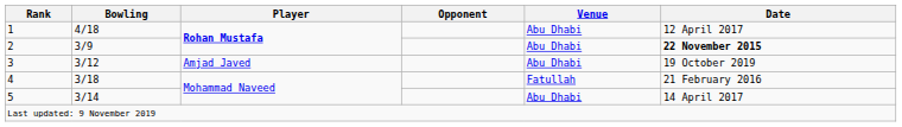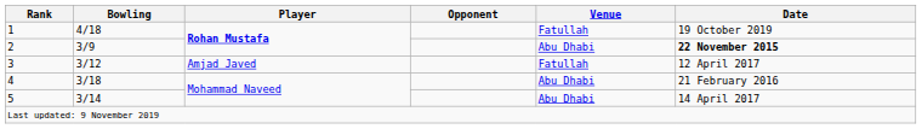1 | Venue: Abu Dhabi -> Fatullah
1 | Date: 12 April 2017 -> 19 October 2019
3 | Venue: Abu Dhabi -> Fatullah
3 | Date: 19 October 2019 -> 12 April 2017
4 | Venue: Fatullah -> Abu Dhabi
